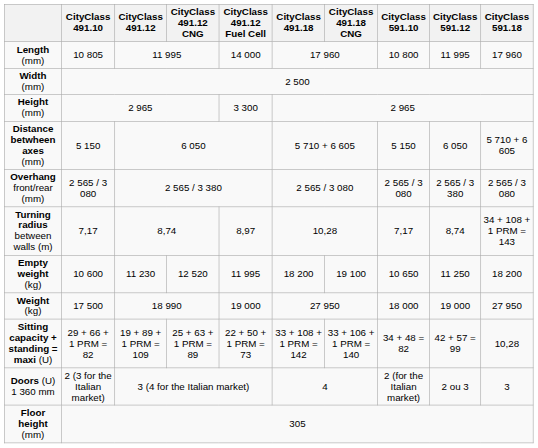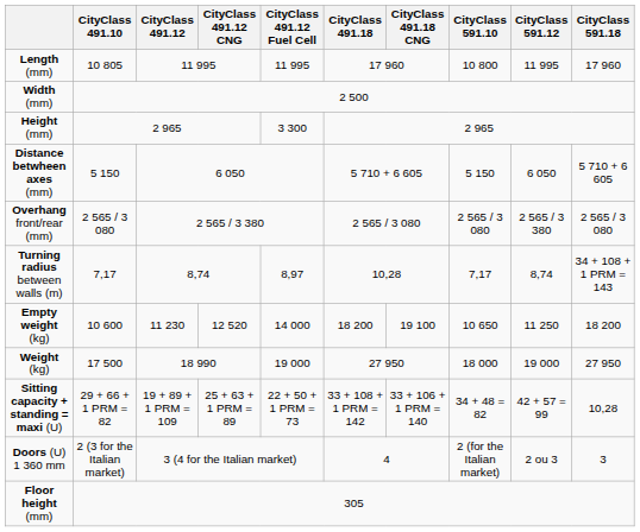Length (mm) | CityClass 491.12 Fuel Cell: 14 000 -> 11 995
Empty weight (kg) | CityClass 491.12 Fuel Cell: 11 995 -> 14 000
